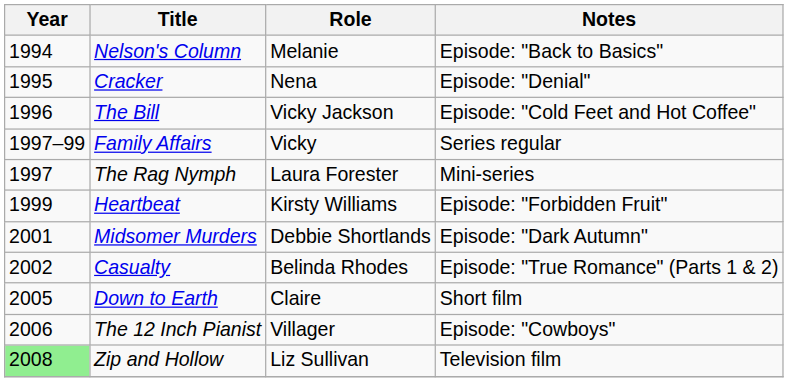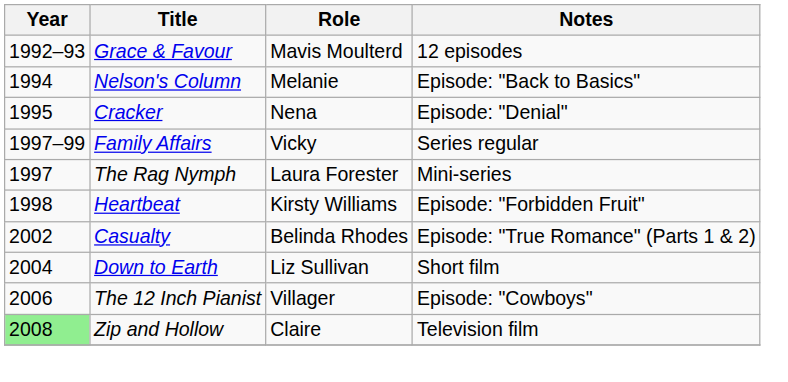+ row: 1992–93 | Grace & Favour | Mavis Moulterd | 12 episodes
- row: 1996 | The Bill | Vicky Jackson | Episode: "Cold Feet and Hot Coffee"
Heartbeat | Year: 1999 -> 1998
- row: 2001 | Midsomer Murders | Debbie Shortlands | Episode: "Dark Autumn"
Down to Earth | Year: 2005 -> 2004
Down to Earth | Role: Claire -> Liz Sullivan
Zip and Hollow | Role: Liz Sullivan -> Claire
